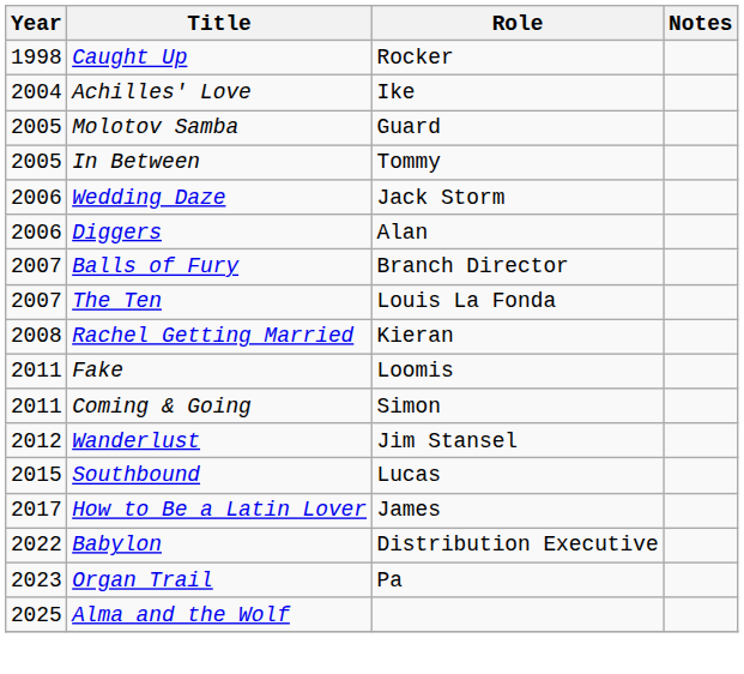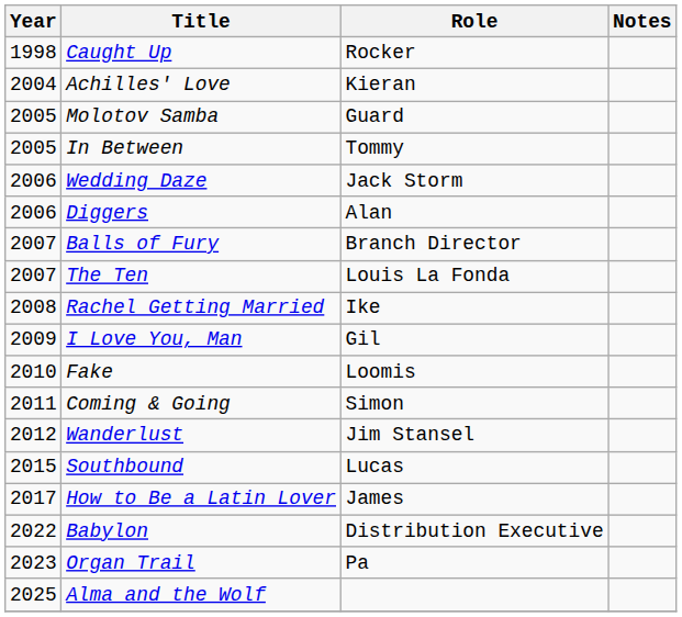Achilles' Love | Role: Ike -> Kieran
Rachel Getting Married | Role: Kieran -> Ike
+ row: 2009 | I Love You, Man | Gil
Fake | Year: 2011 -> 2010
